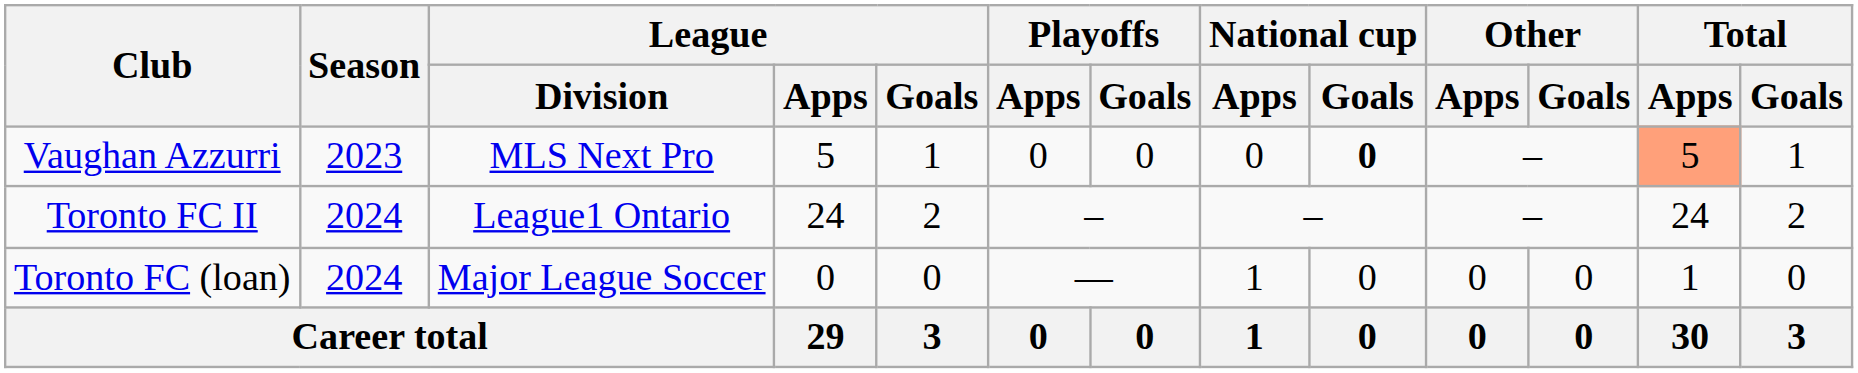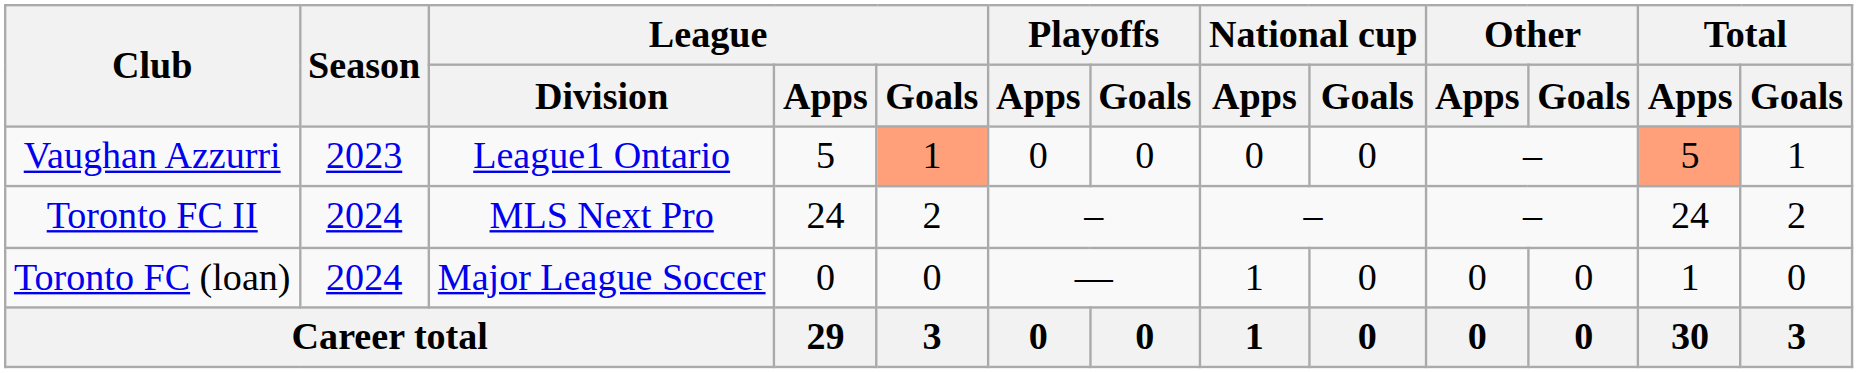Vaughan Azzurri | League / Division: MLS Next Pro -> League1 Ontario
Vaughan Azzurri | League / Goals: no background -> lightsalmon background
Vaughan Azzurri | National cup / Goals: bold -> normal
Toronto FC II | League / Division: League1 Ontario -> MLS Next Pro
